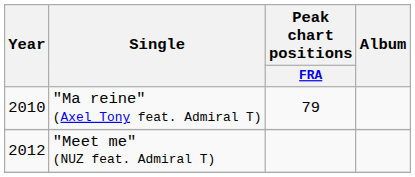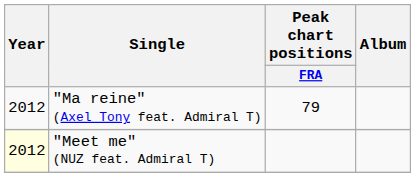"Ma reine" (Axel Tony feat. Admiral T) | Year: 2010 -> 2012
"Meet me" (NUZ feat. Admiral T) | Year: no background -> lightyellow background
